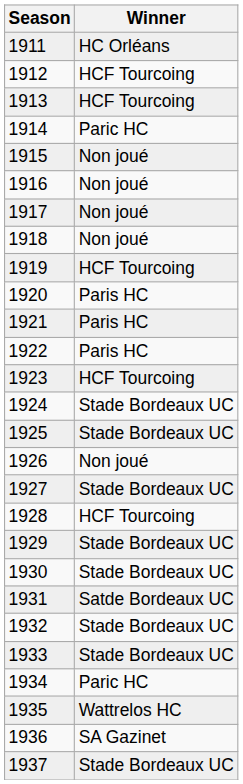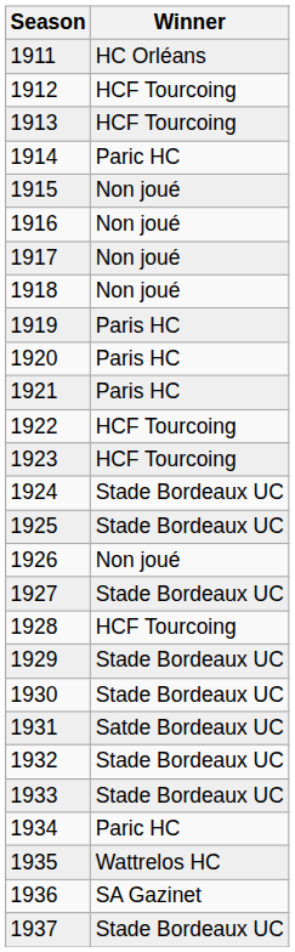1919 | Winner: HCF Tourcoing -> Paris HC
1922 | Winner: Paris HC -> HCF Tourcoing
